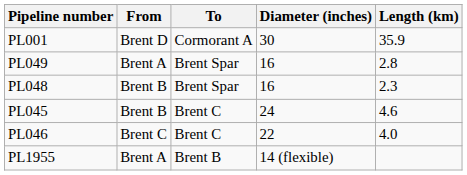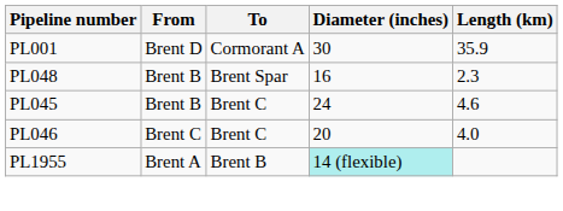- row: PL049 | Brent A | Brent Spar | 16 | 2.8
PL046 | Diameter (inches): 22 -> 20
PL1955 | Diameter (inches): no background -> paleturquoise background
